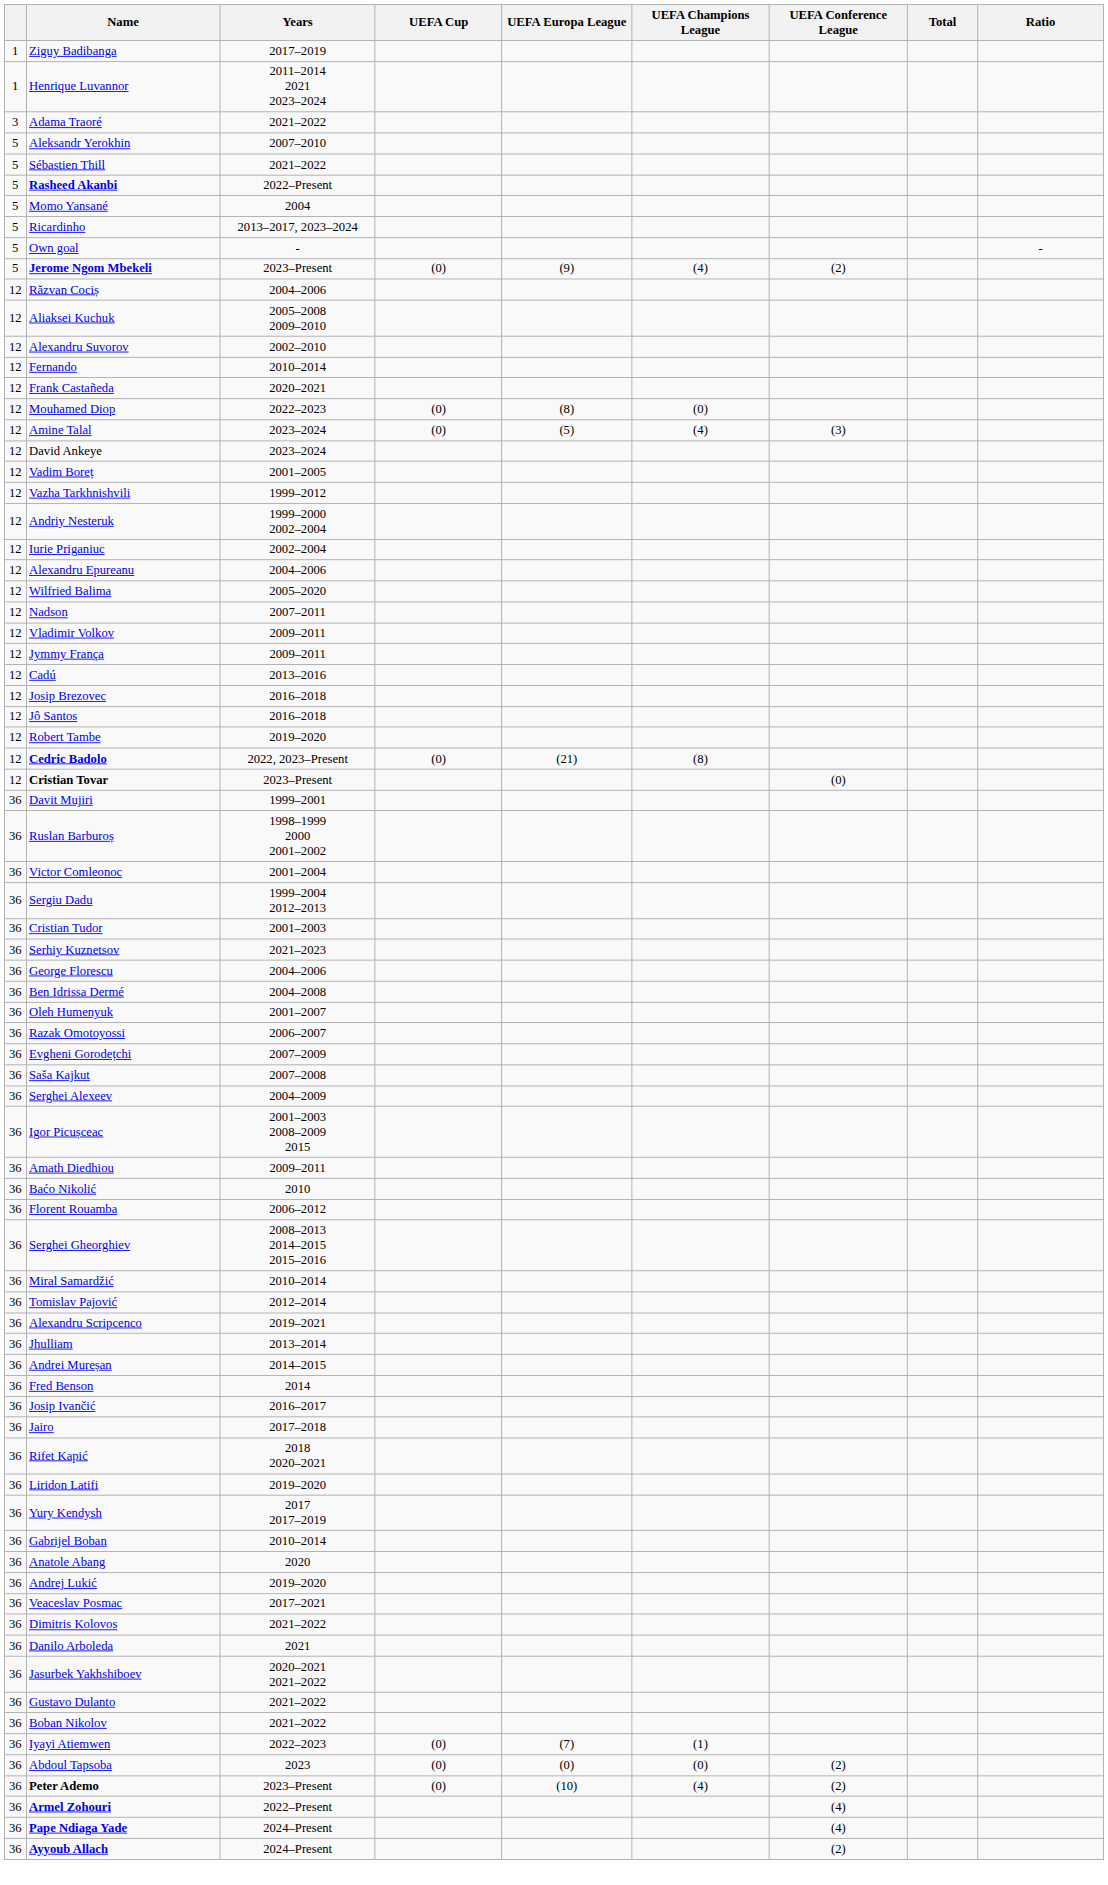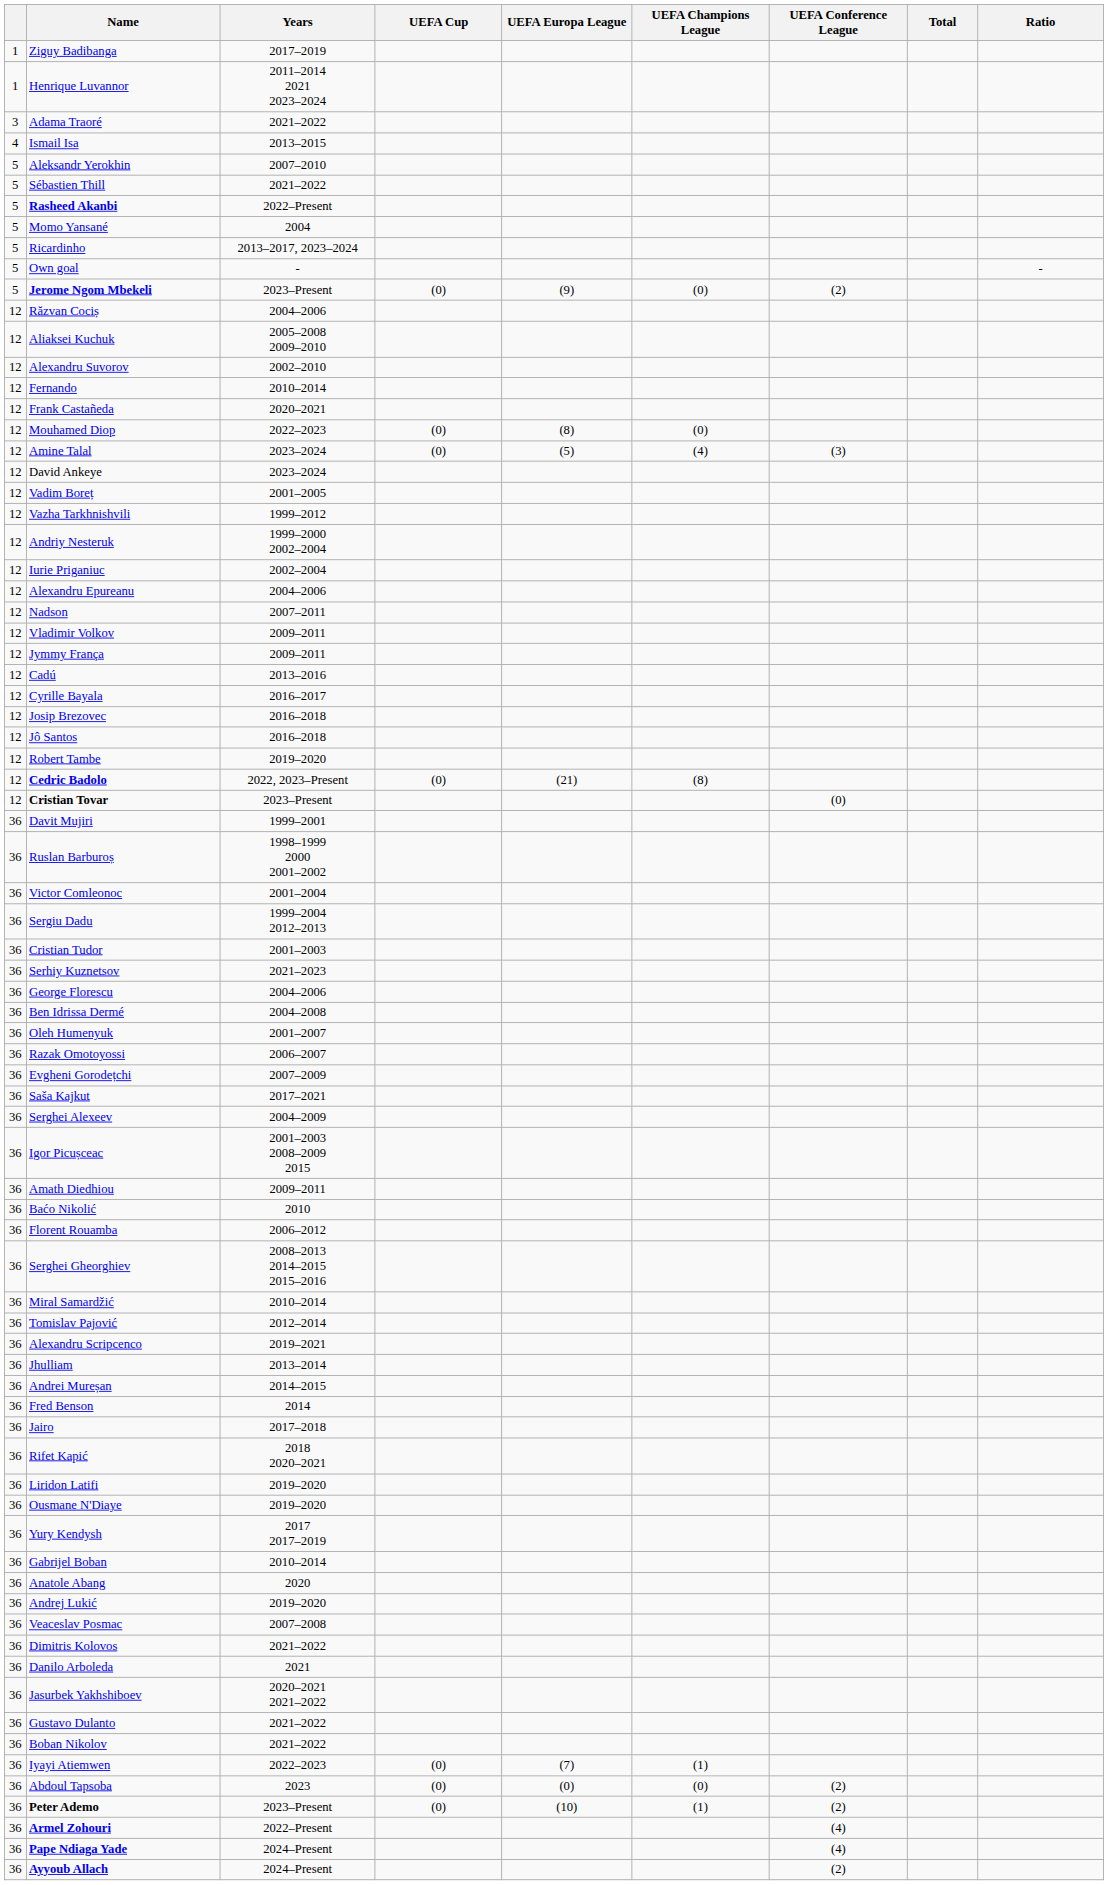+ row: 4 | Ismail Isa | 2013–2015
Jerome Ngom Mbekeli | UEFA Champions League: (4) -> (0)
- row: 12 | Wilfried Balima | 2005–2020
+ row: 12 | Cyrille Bayala | 2016–2017
Saša Kajkut | Years: 2007–2008 -> 2017–2021
- row: 36 | Josip Ivančić | 2016–2017
+ row: 36 | Ousmane N'Diaye | 2019–2020
Veaceslav Posmac | Years: 2017–2021 -> 2007–2008
Peter Ademo | UEFA Champions League: (4) -> (1)
